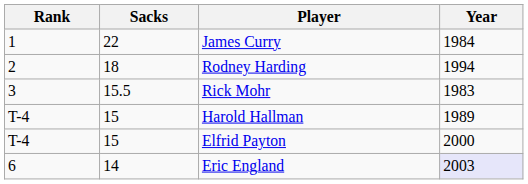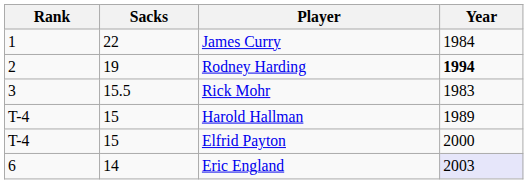Rodney Harding | Sacks: 18 -> 19
Rodney Harding | Year: normal -> bold
